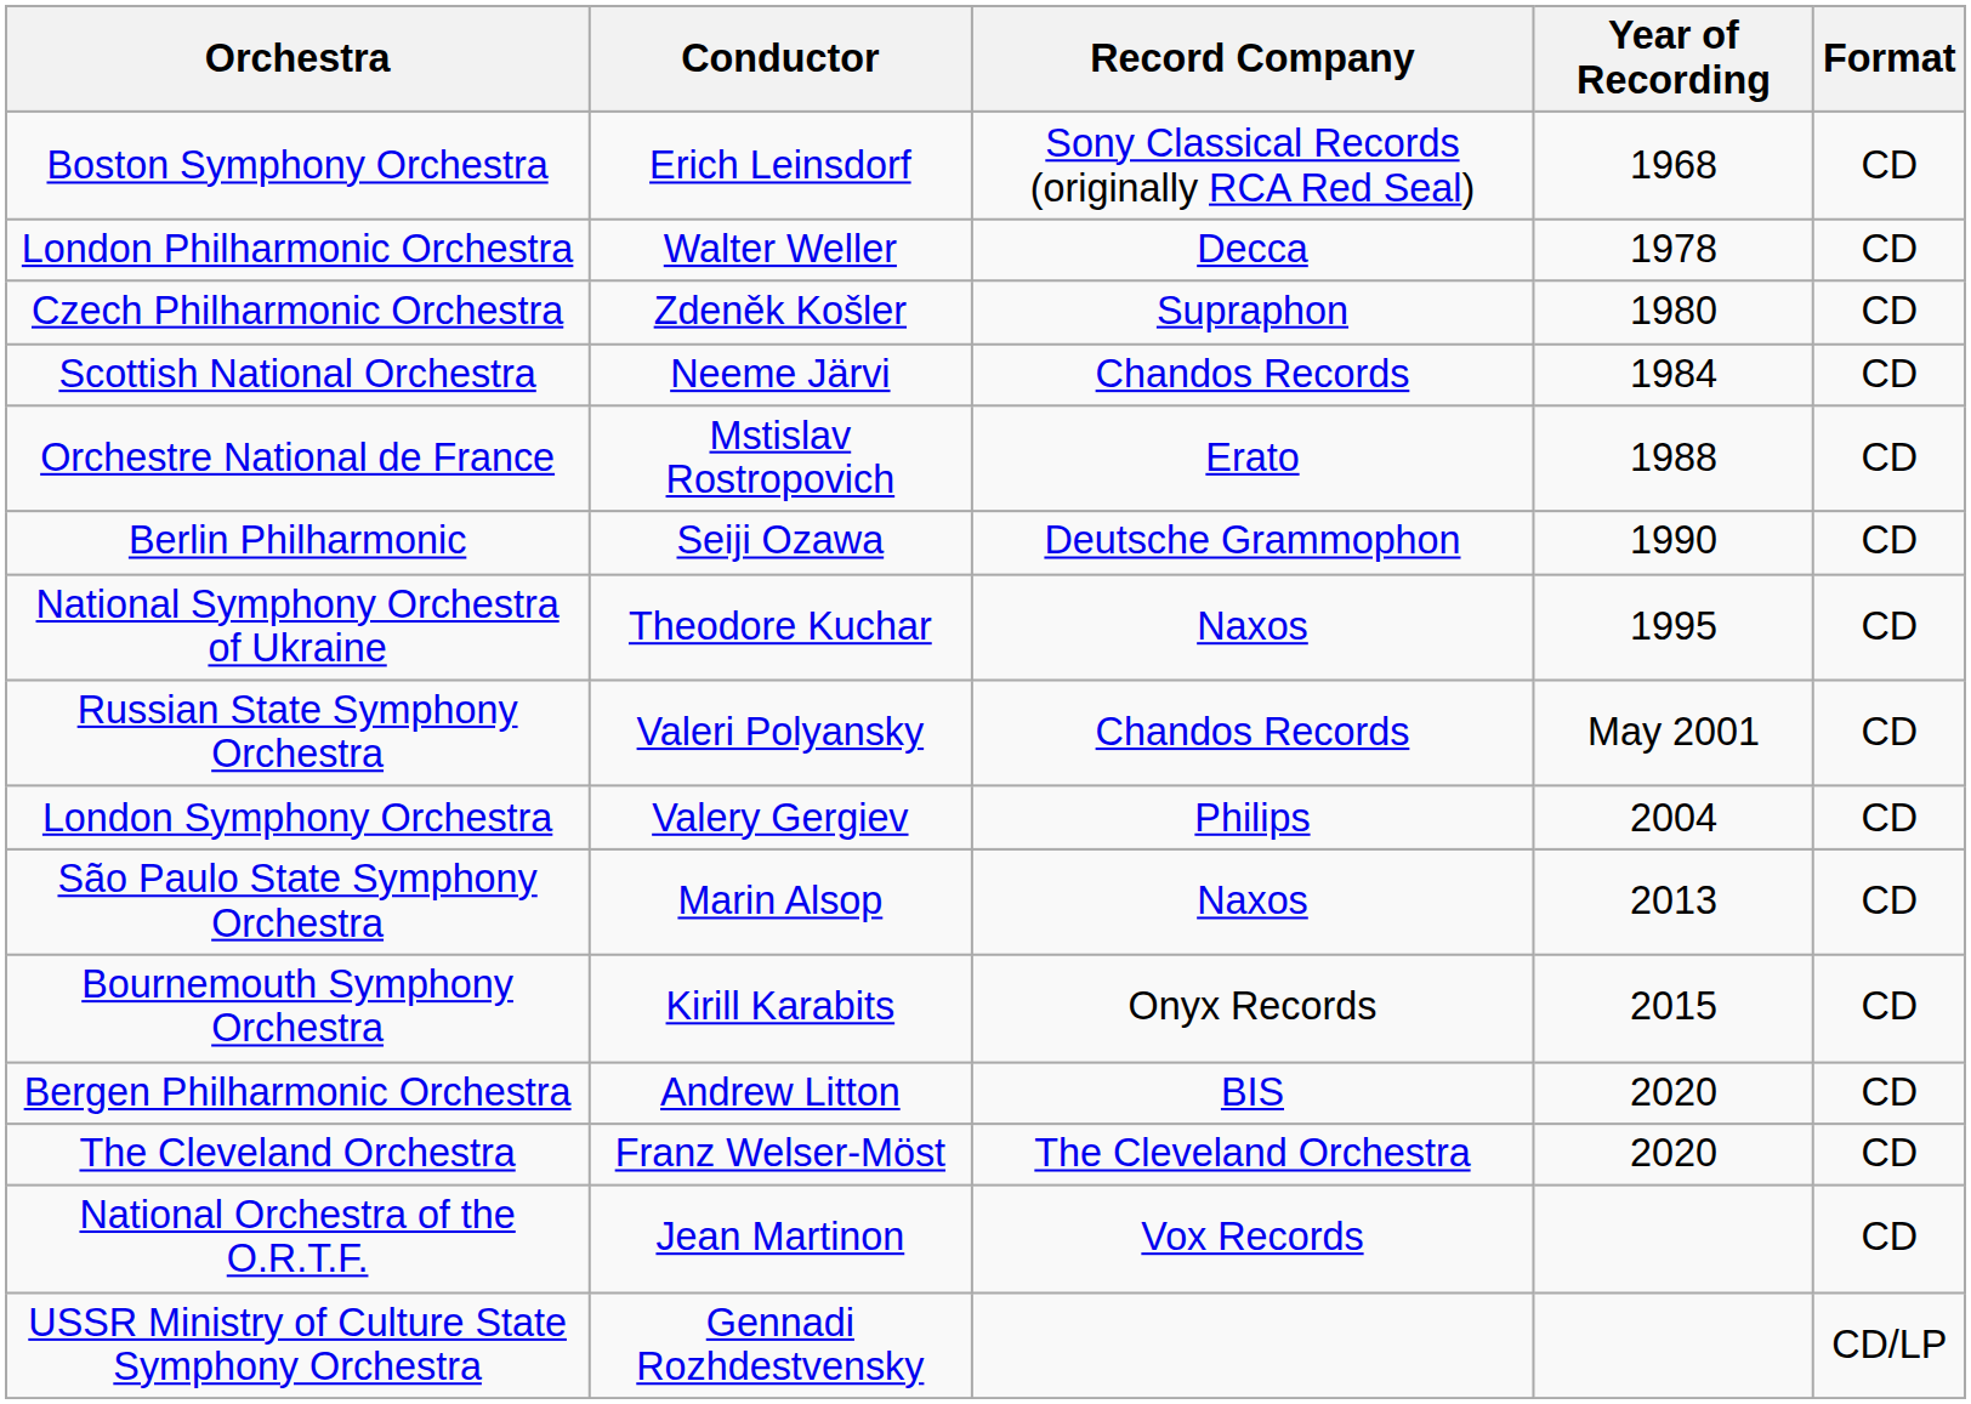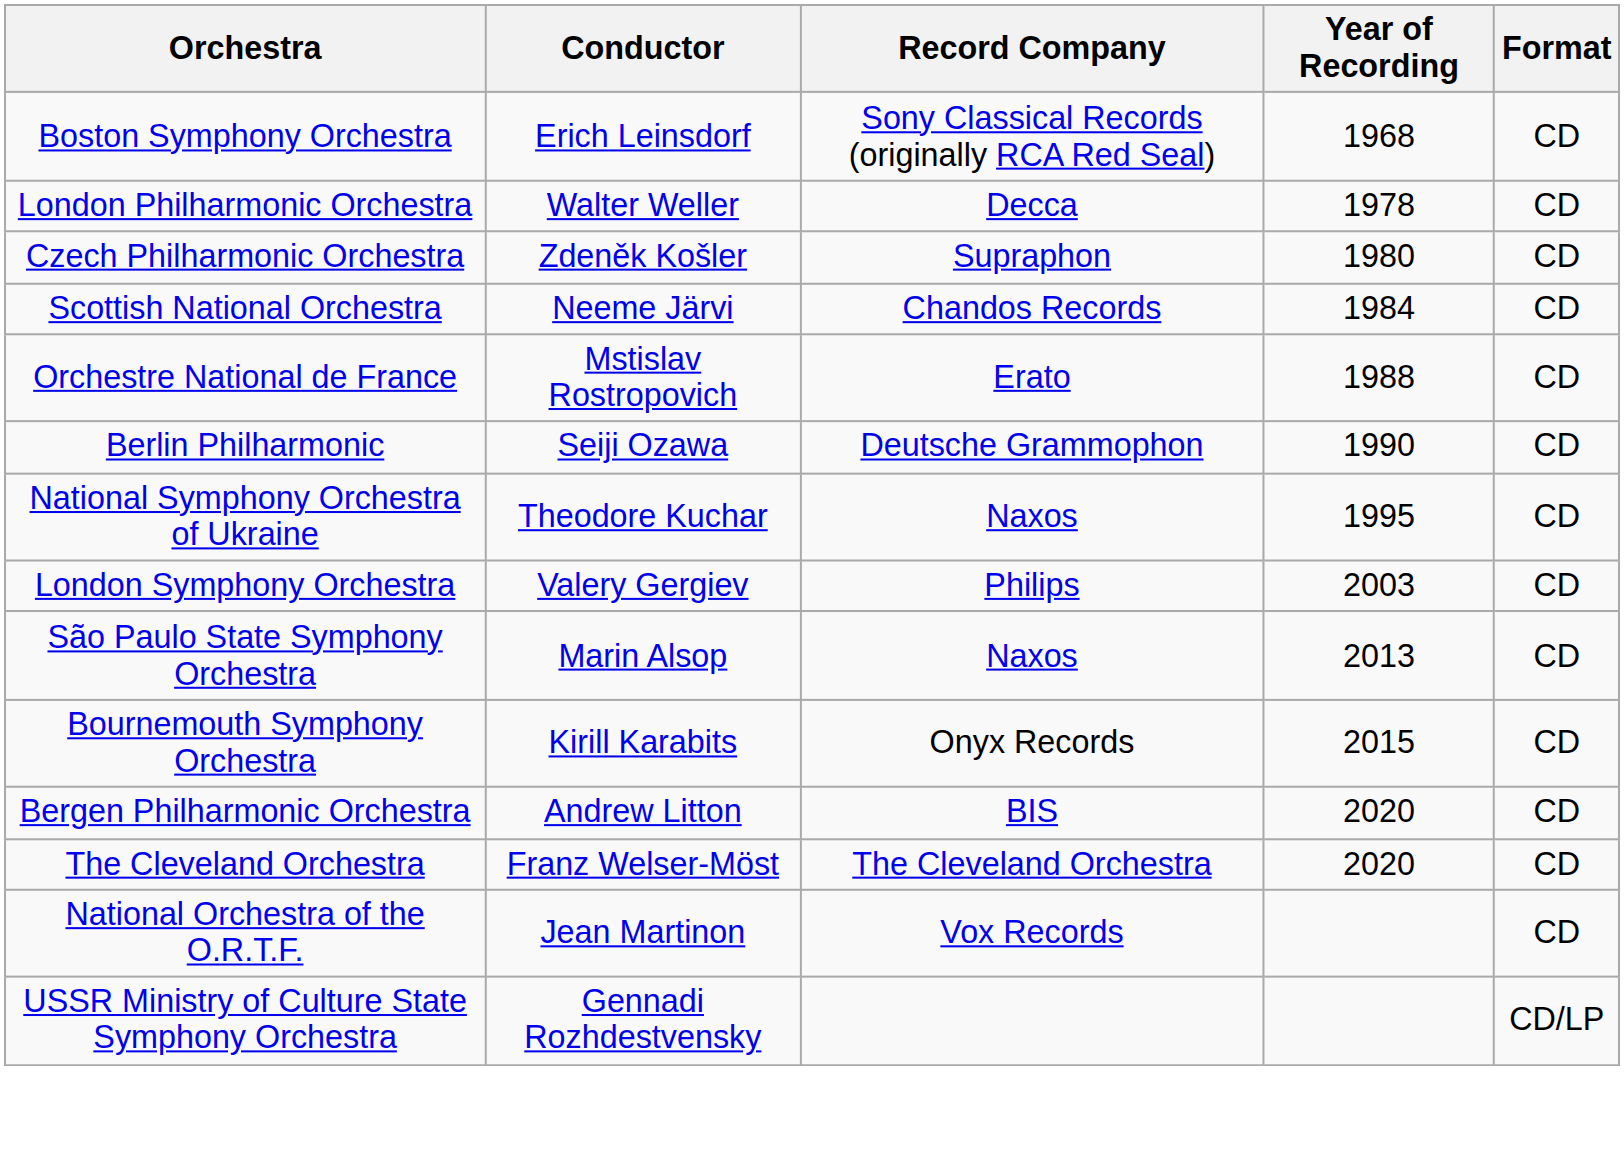- row: Russian State Symphony Orchestra | Valeri Polyansky | Chandos Records | May 2001 | CD
London Symphony Orchestra | Year of Recording: 2004 -> 2003
